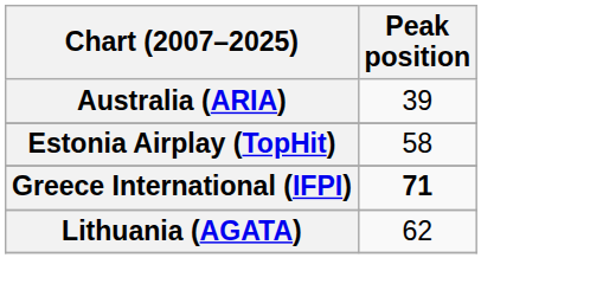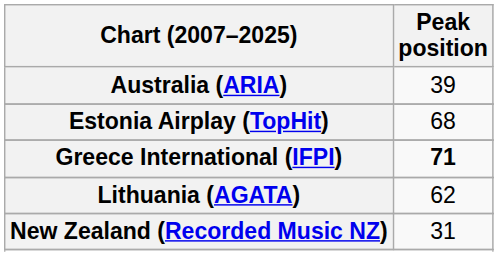Estonia Airplay (TopHit) | Peak position: 58 -> 68
+ row: New Zealand (Recorded Music NZ) | 31
